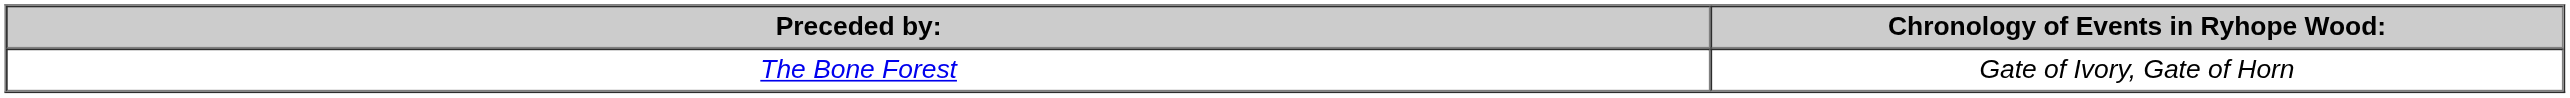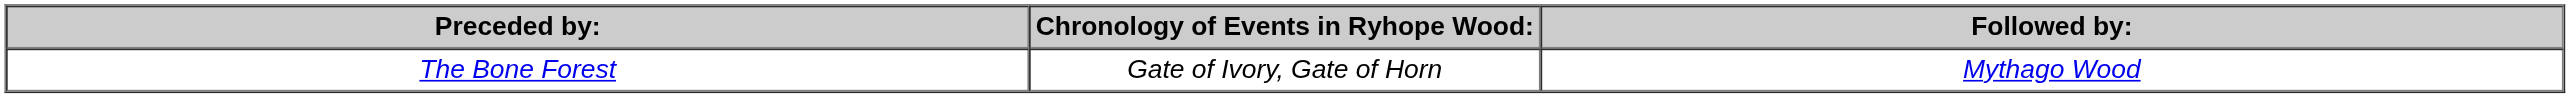+ column: Followed by: | Mythago Wood
